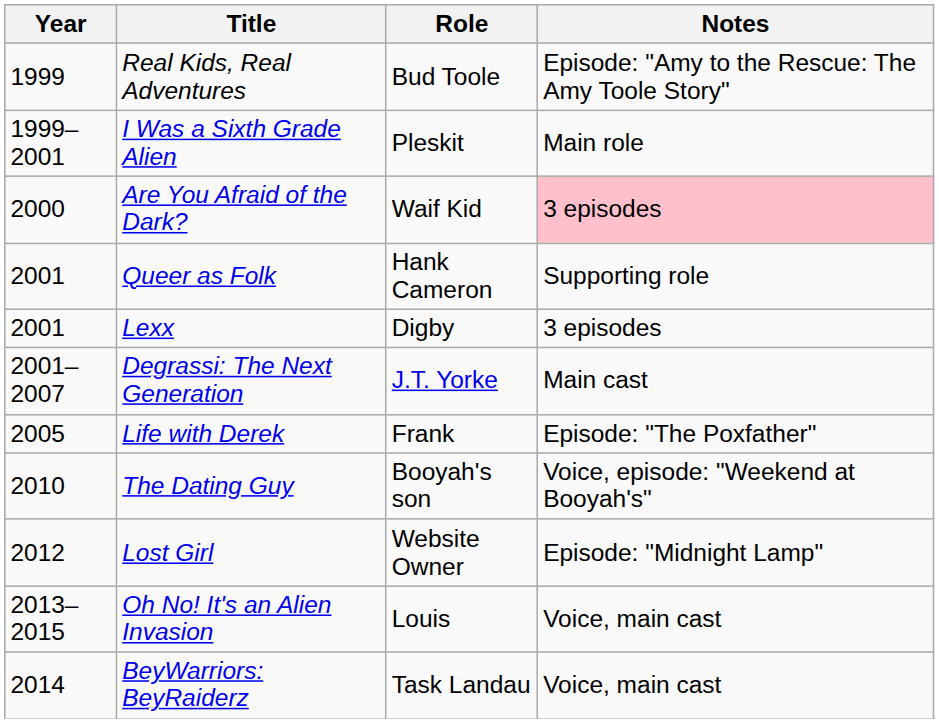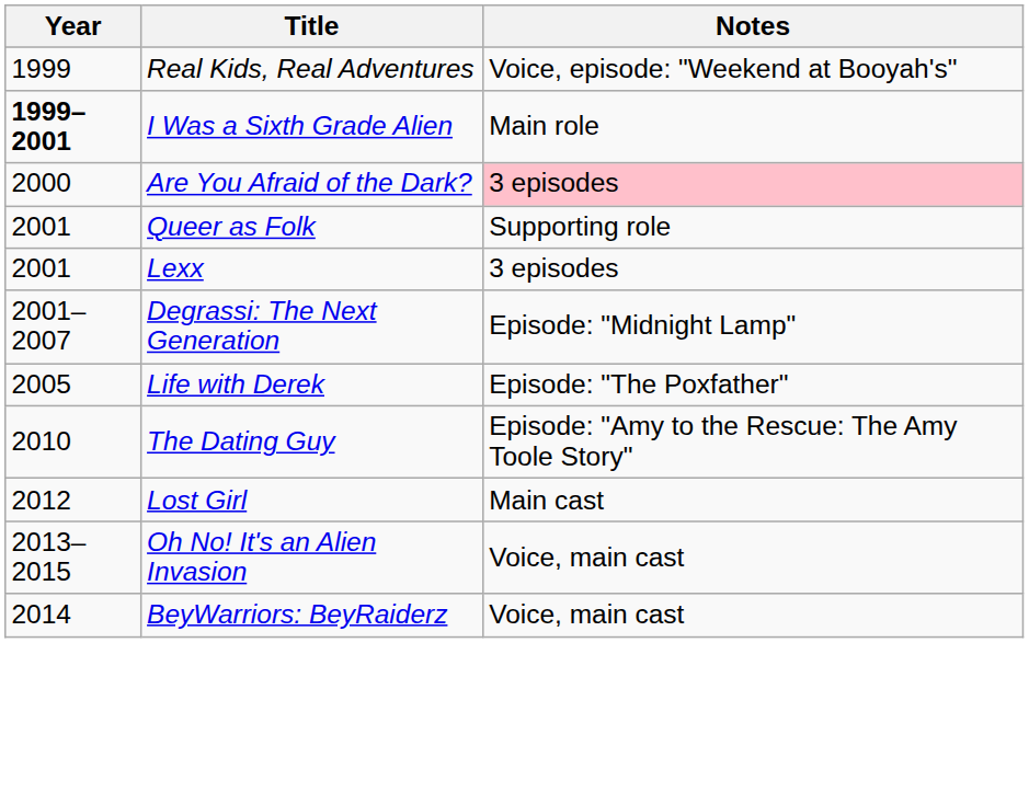- column: Role | Bud Toole | Pleskit | Waif Kid | Hank Cameron | Digby | J.T. Yorke | Frank | Booyah's son | Website Owner | Louis | Task Landau
Real Kids, Real Adventures | Notes: Episode: "Amy to the Rescue: The Amy Toole Story" -> Voice, episode: "Weekend at Booyah's"
I Was a Sixth Grade Alien | Year: normal -> bold
Degrassi: The Next Generation | Notes: Main cast -> Episode: "Midnight Lamp"
The Dating Guy | Notes: Voice, episode: "Weekend at Booyah's" -> Episode: "Amy to the Rescue: The Amy Toole Story"
Lost Girl | Notes: Episode: "Midnight Lamp" -> Main cast
